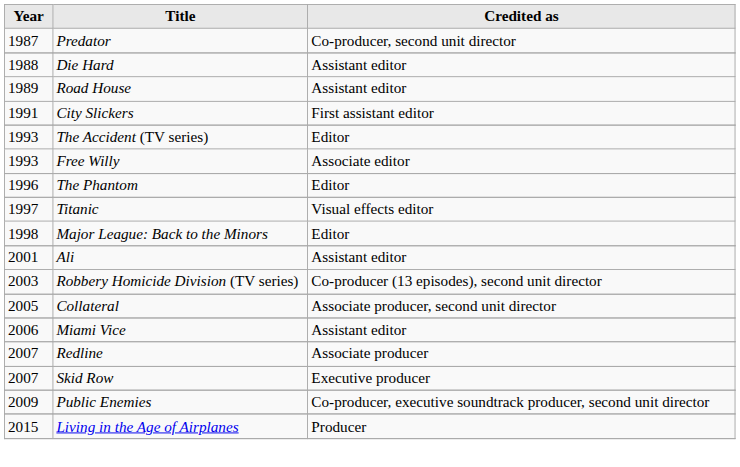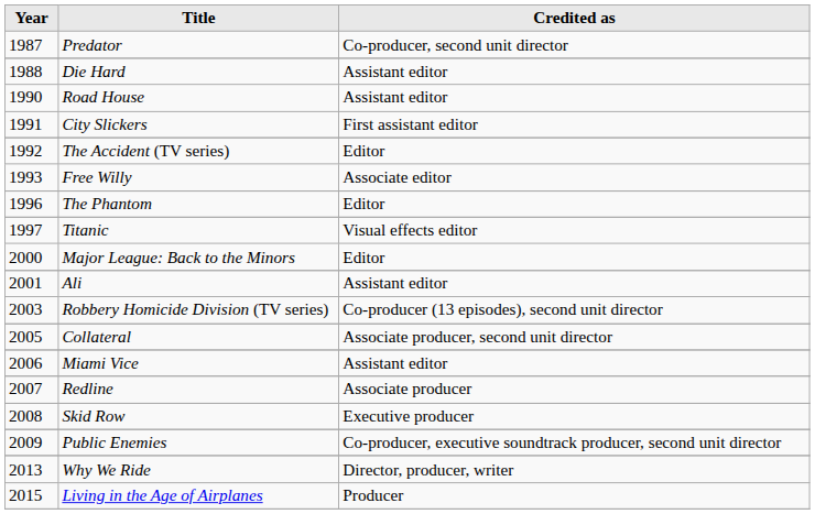Road House | Year: 1989 -> 1990
The Accident (TV series) | Year: 1993 -> 1992
Major League: Back to the Minors | Year: 1998 -> 2000
Skid Row | Year: 2007 -> 2008
+ row: 2013 | Why We Ride | Director, producer, writer
